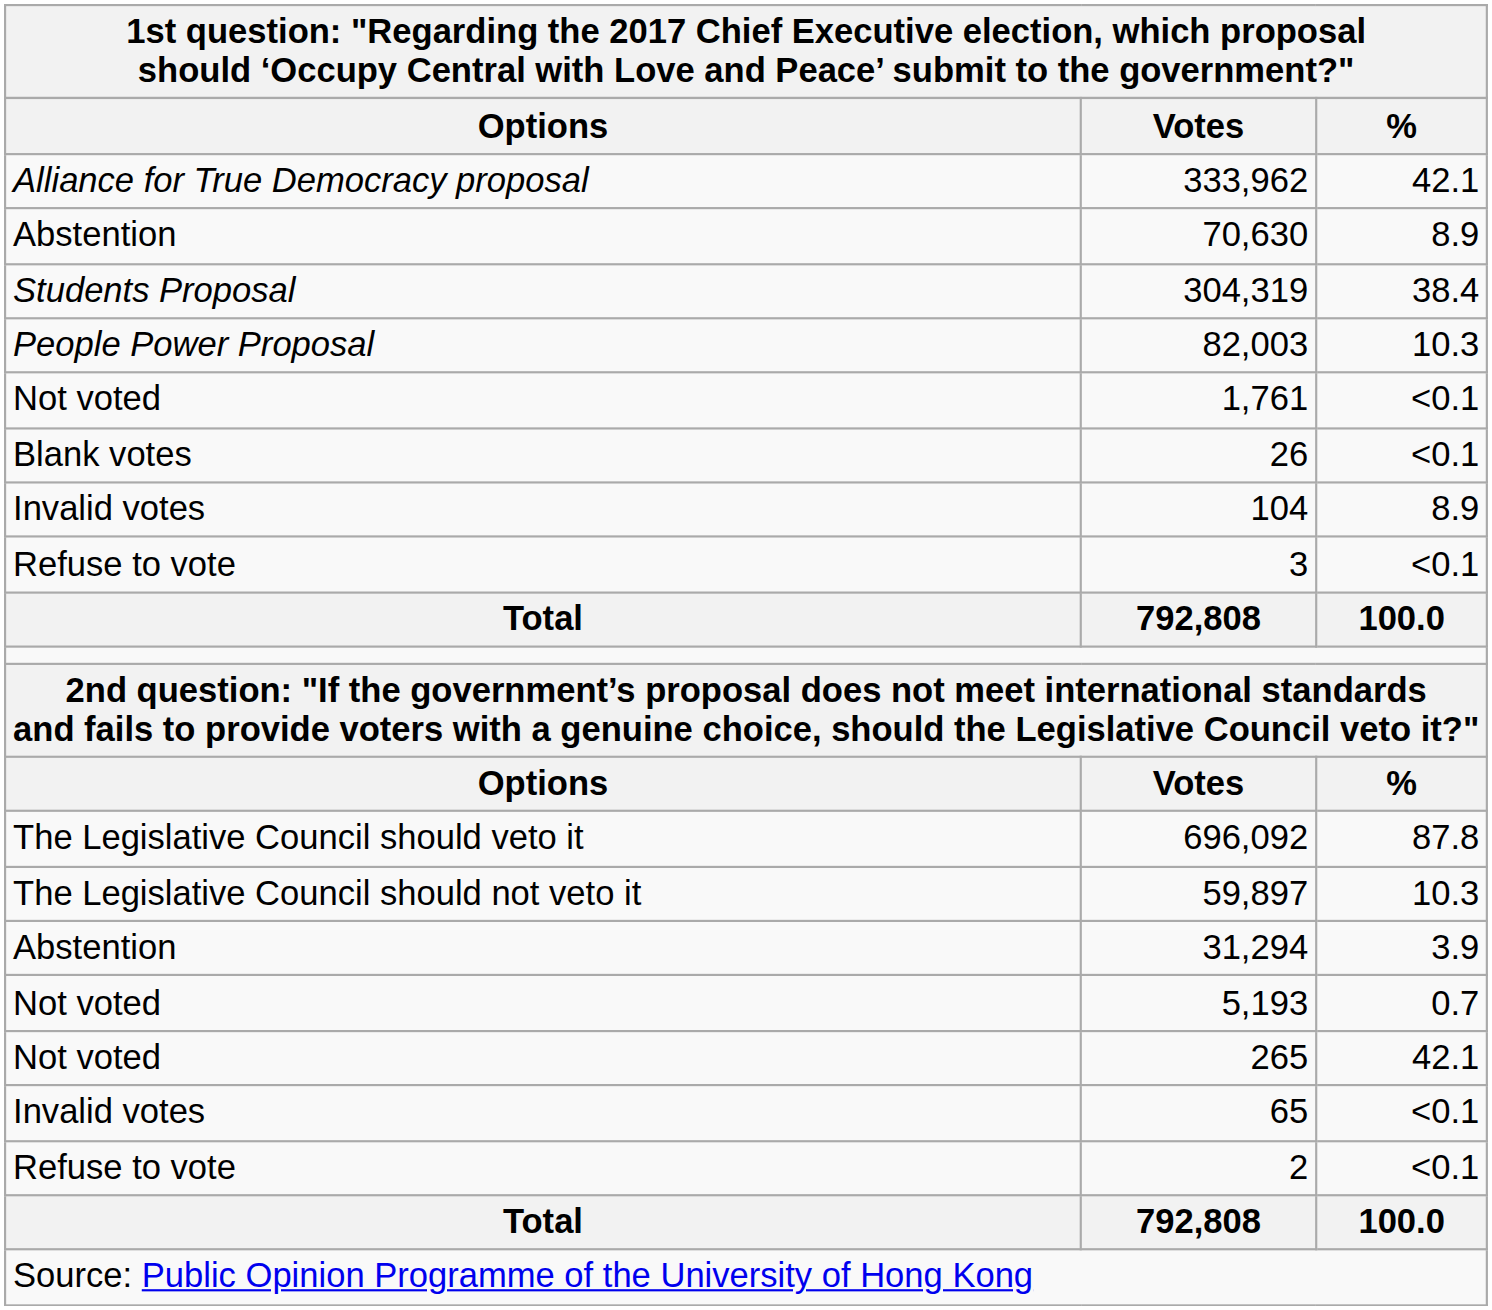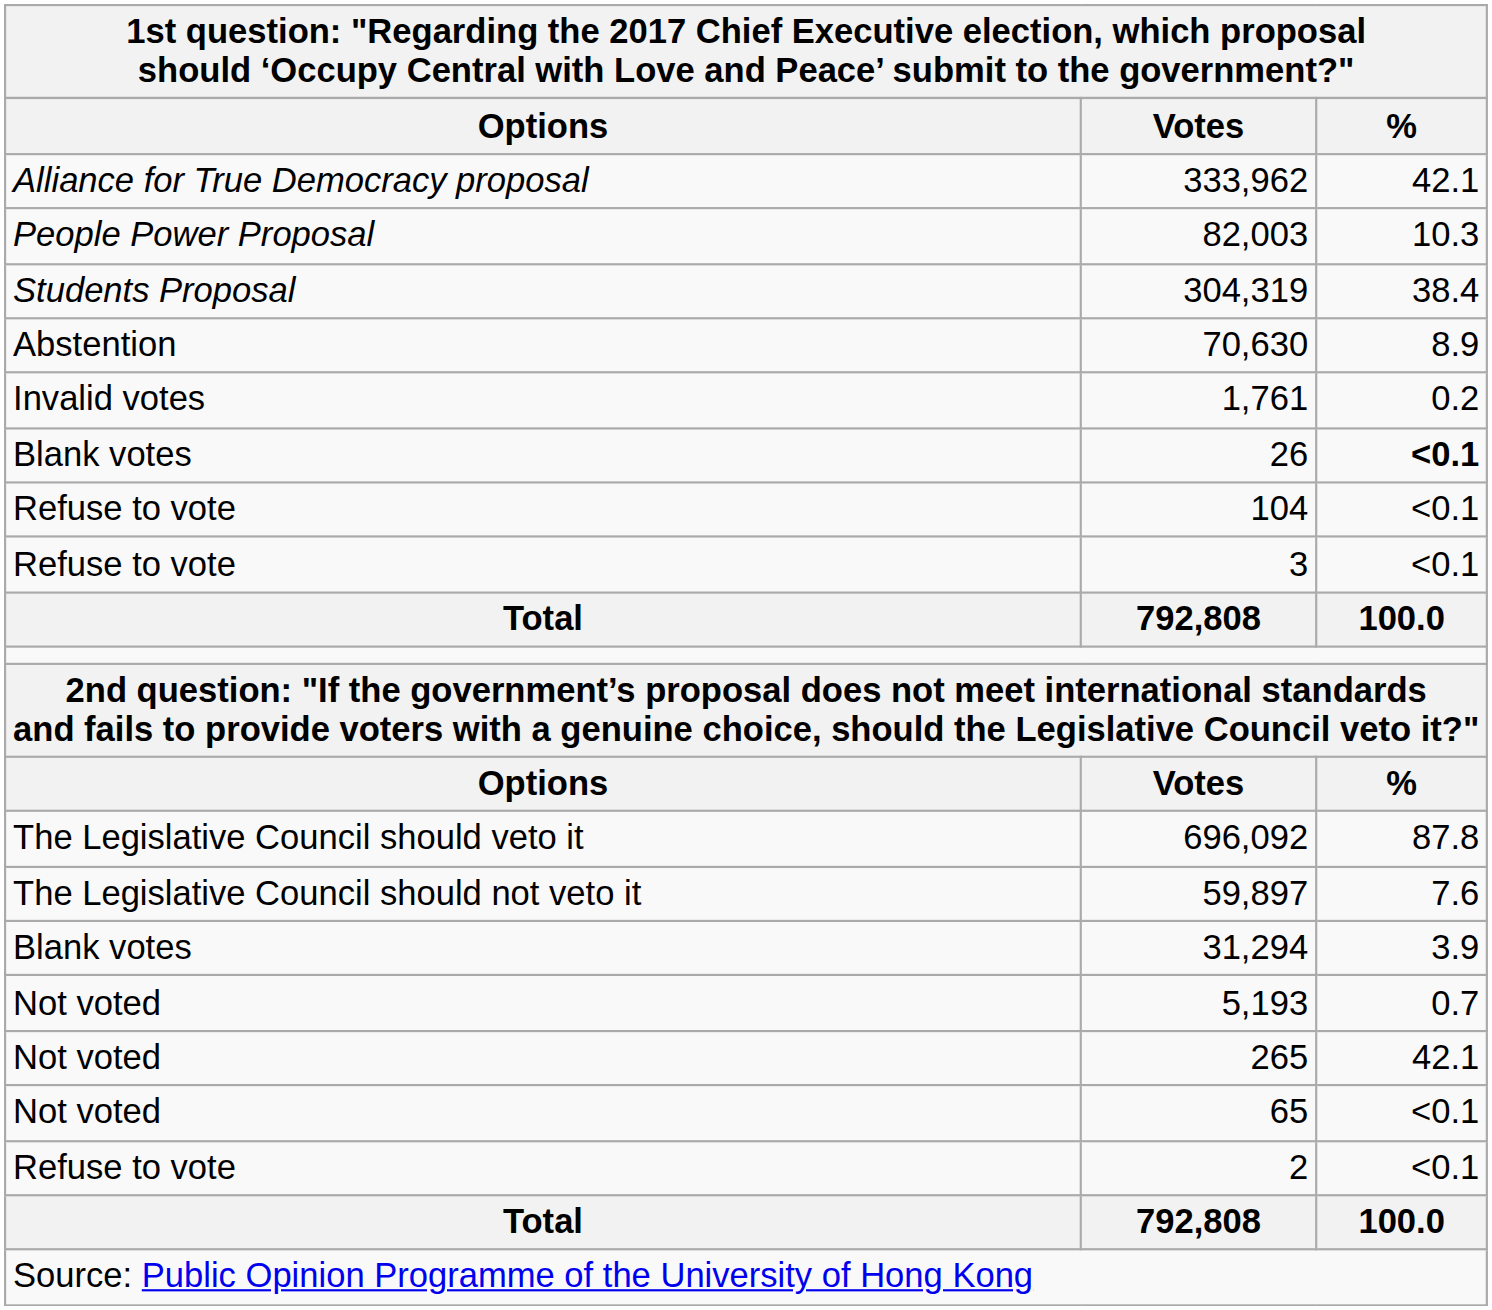rows swapped: 82,003 <-> 70,630
1,761 | Options: Not voted -> Invalid votes
1,761 | %: <0.1 -> 0.2
26 | %: normal -> bold
104 | Options: Invalid votes -> Refuse to vote
104 | %: 8.9 -> <0.1
59,897 | %: 10.3 -> 7.6
31,294 | Options: Abstention -> Blank votes
65 | Options: Invalid votes -> Not voted
